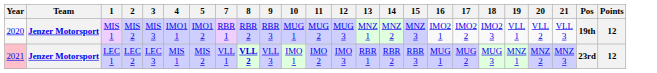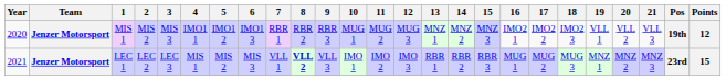+ column: 6 | IMO1 3 | MIS 3
LEC 1 | Year: pink background -> no background
LEC 1 | Points: 12 -> 15
